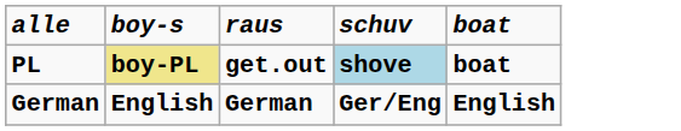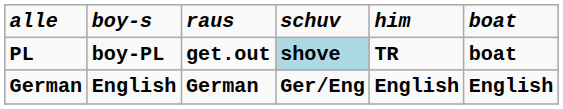+ column: him | TR | English
PL | boy-s: khaki background -> no background
